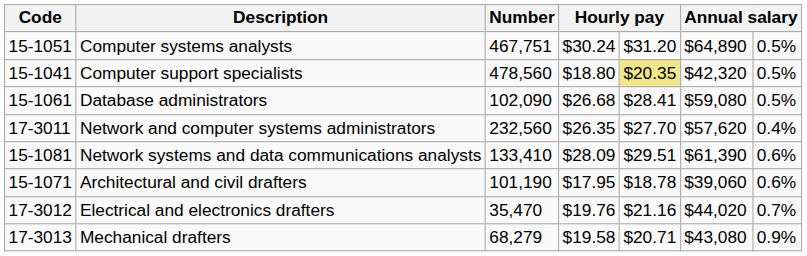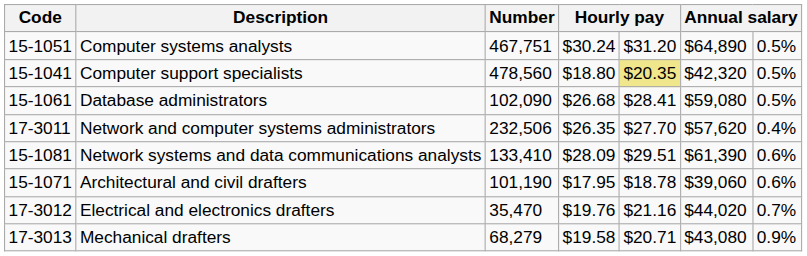Network and computer systems administrators | Number: 232,560 -> 232,506
